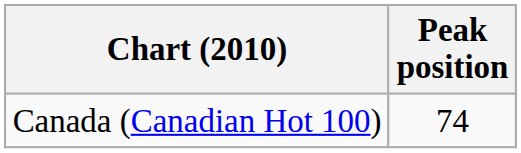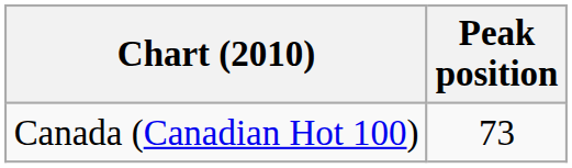Canada (Canadian Hot 100) | Peak position: 74 -> 73
